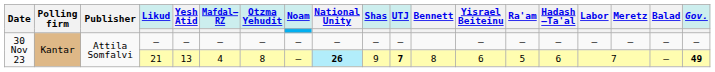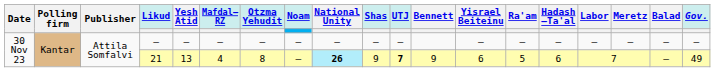21 | Bennett: 8 -> 9
21 | Gov.: bold -> normal
